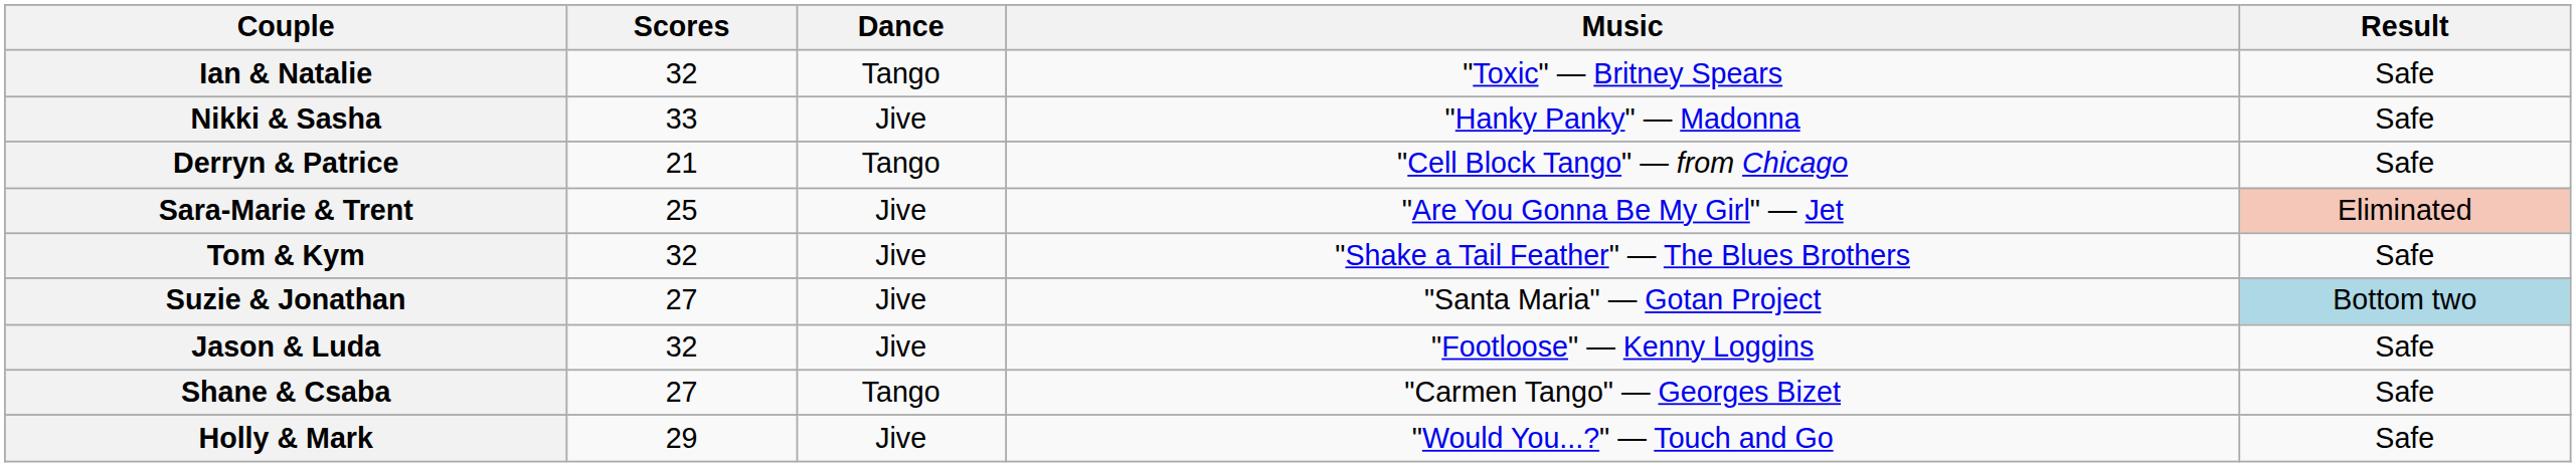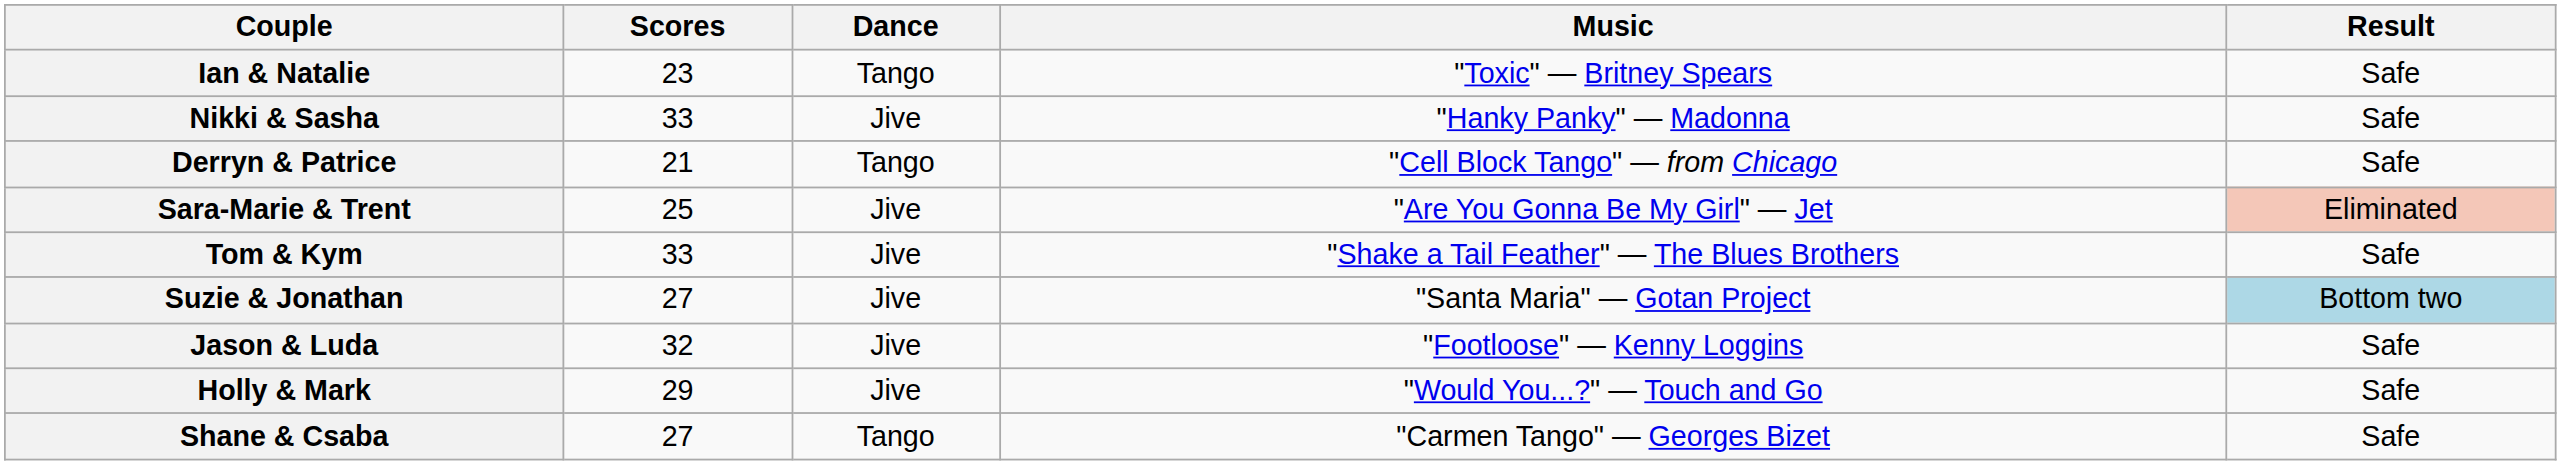Ian & Natalie | Scores: 32 -> 23
Tom & Kym | Scores: 32 -> 33
rows swapped: Holly & Mark <-> Shane & Csaba
